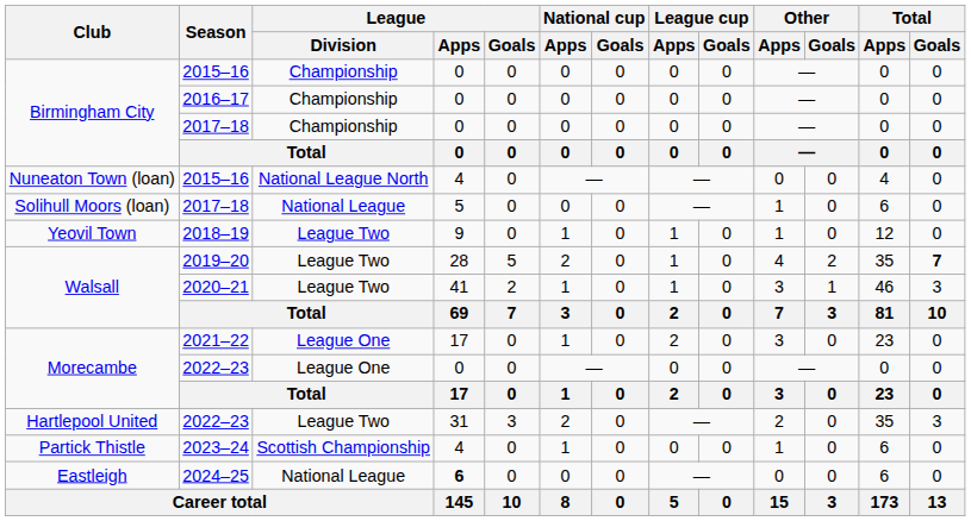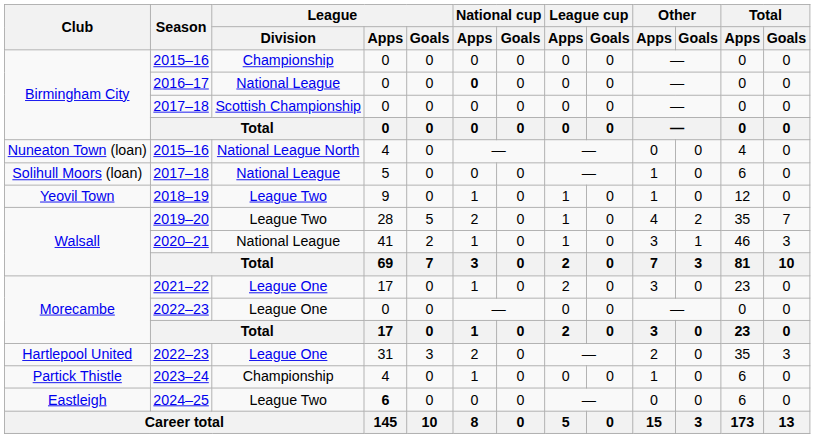2016–17 | League / Division: Championship -> National League
2016–17 | National cup / Apps: normal -> bold
Birmingham City / 2017–18 | League / Division: Championship -> Scottish Championship
2019–20 | Total / Goals: bold -> normal
2020–21 | League / Division: League Two -> National League
Hartlepool United / 2022–23 | League / Division: League Two -> League One
2023–24 | League / Division: Scottish Championship -> Championship
2024–25 | League / Division: National League -> League Two
